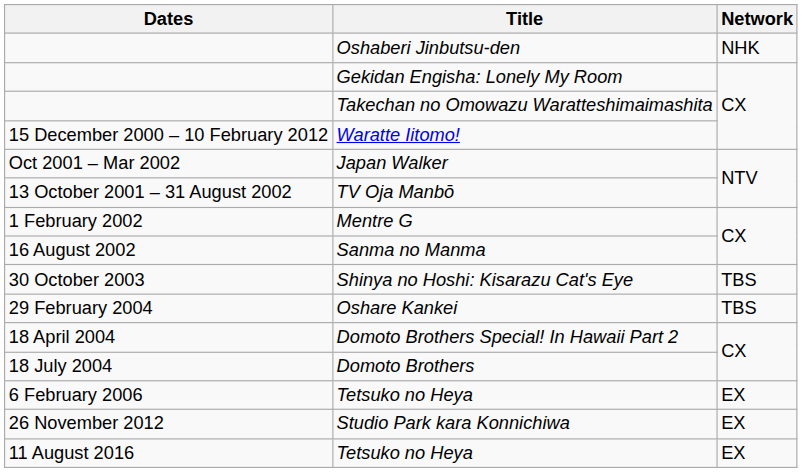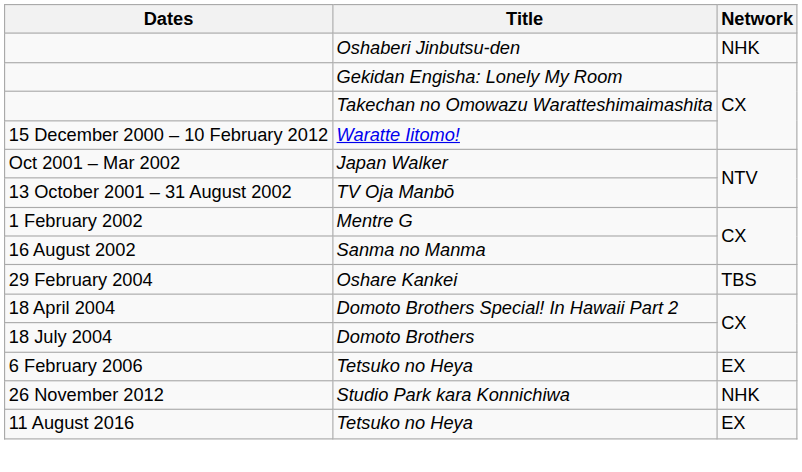- row: 30 October 2003 | Shinya no Hoshi: Kisarazu Cat's Eye | TBS
Studio Park kara Konnichiwa | Network: EX -> NHK
